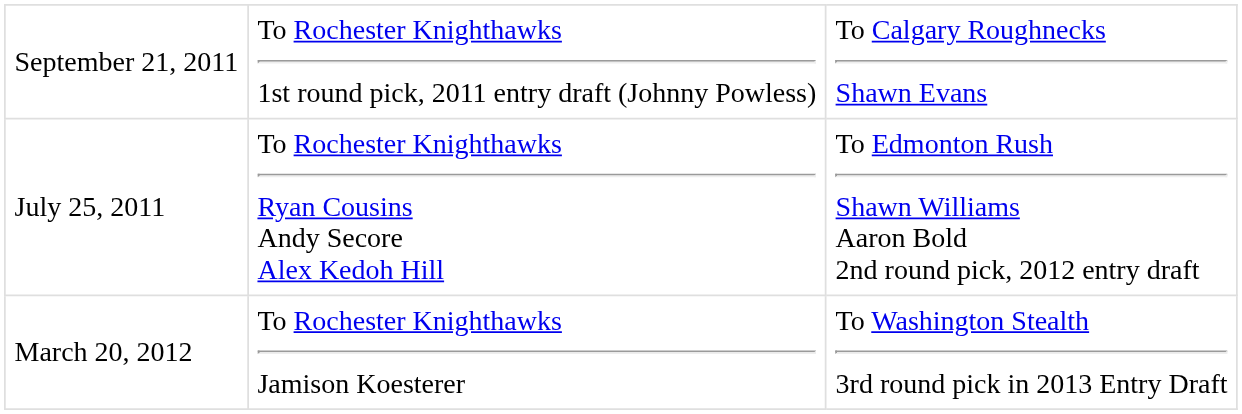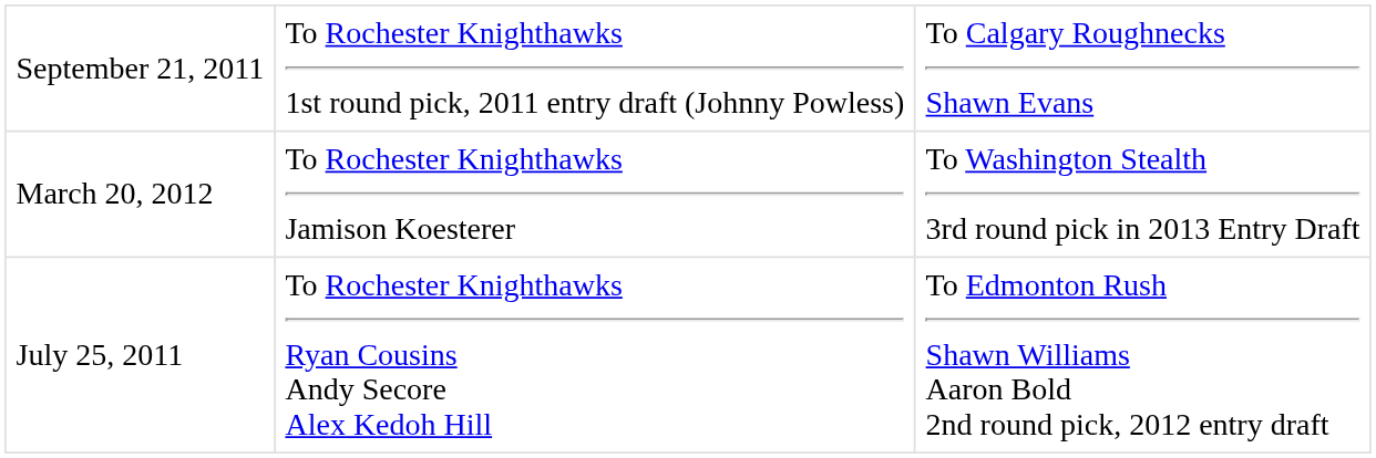rows swapped: July 25, 2011 <-> March 20, 2012
